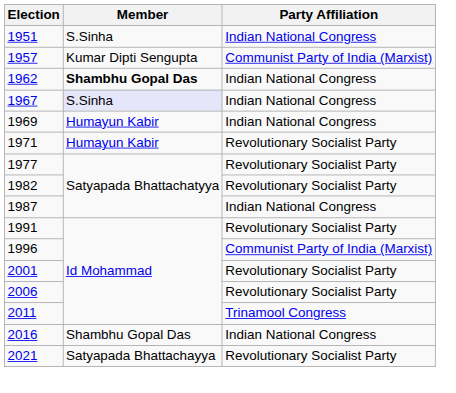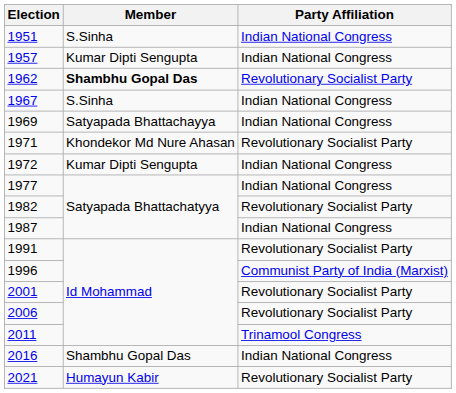1957 | Party Affiliation: Communist Party of India (Marxist) -> Indian National Congress
1962 | Party Affiliation: Indian National Congress -> Revolutionary Socialist Party
1967 | Member: lavender background -> no background
1969 | Member: Humayun Kabir -> Satyapada Bhattachayya
1971 | Member: Humayun Kabir -> Khondekor Md Nure Ahasan
+ row: 1972 | Kumar Dipti Sengupta | Indian National Congress
1977 | Party Affiliation: Revolutionary Socialist Party -> Indian National Congress
2021 | Member: Satyapada Bhattachayya -> Humayun Kabir
